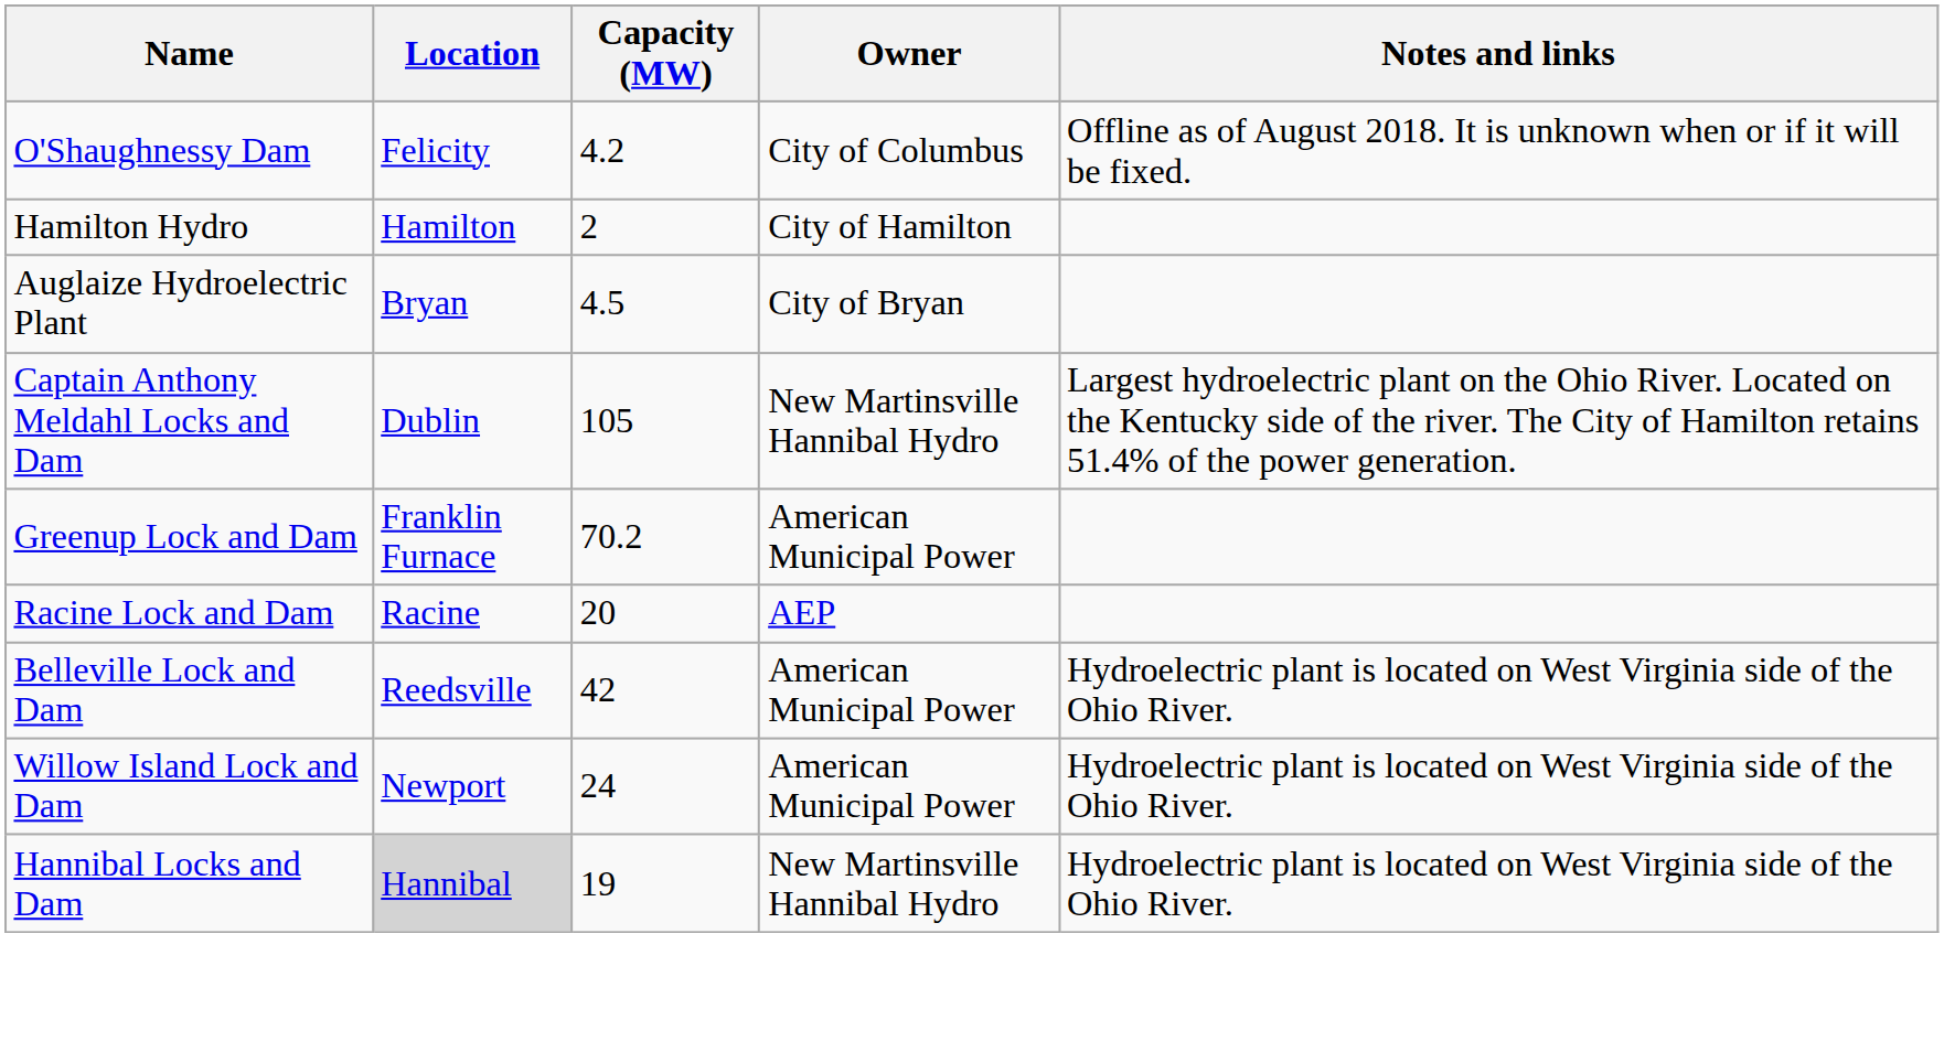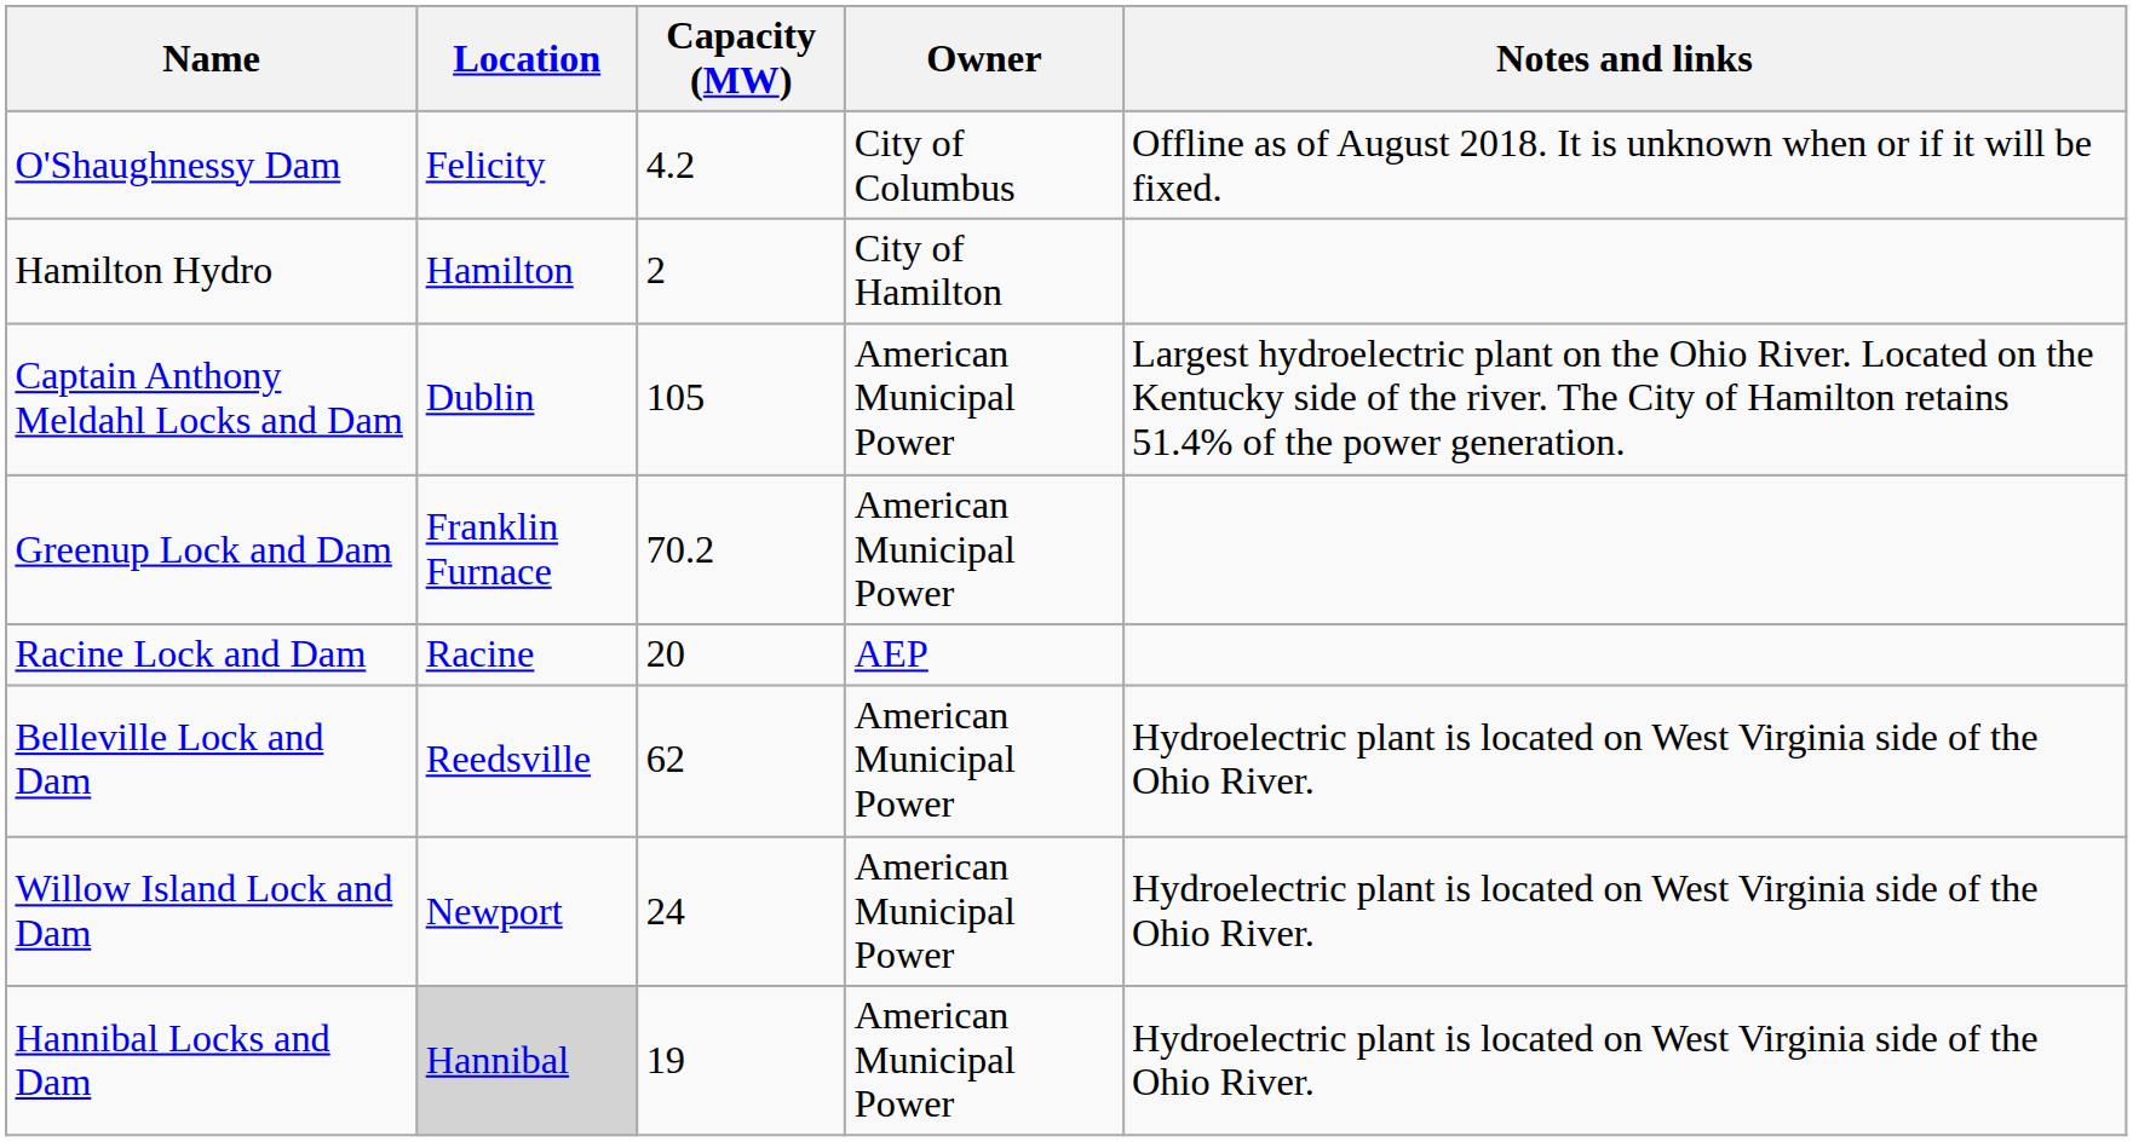- row: Auglaize Hydroelectric Plant | Bryan | 4.5 | City of Bryan
Captain Anthony Meldahl Locks and Dam | Owner: New Martinsville Hannibal Hydro -> American Municipal Power
Belleville Lock and Dam | Capacity (MW): 42 -> 62
Hannibal Locks and Dam | Owner: New Martinsville Hannibal Hydro -> American Municipal Power
